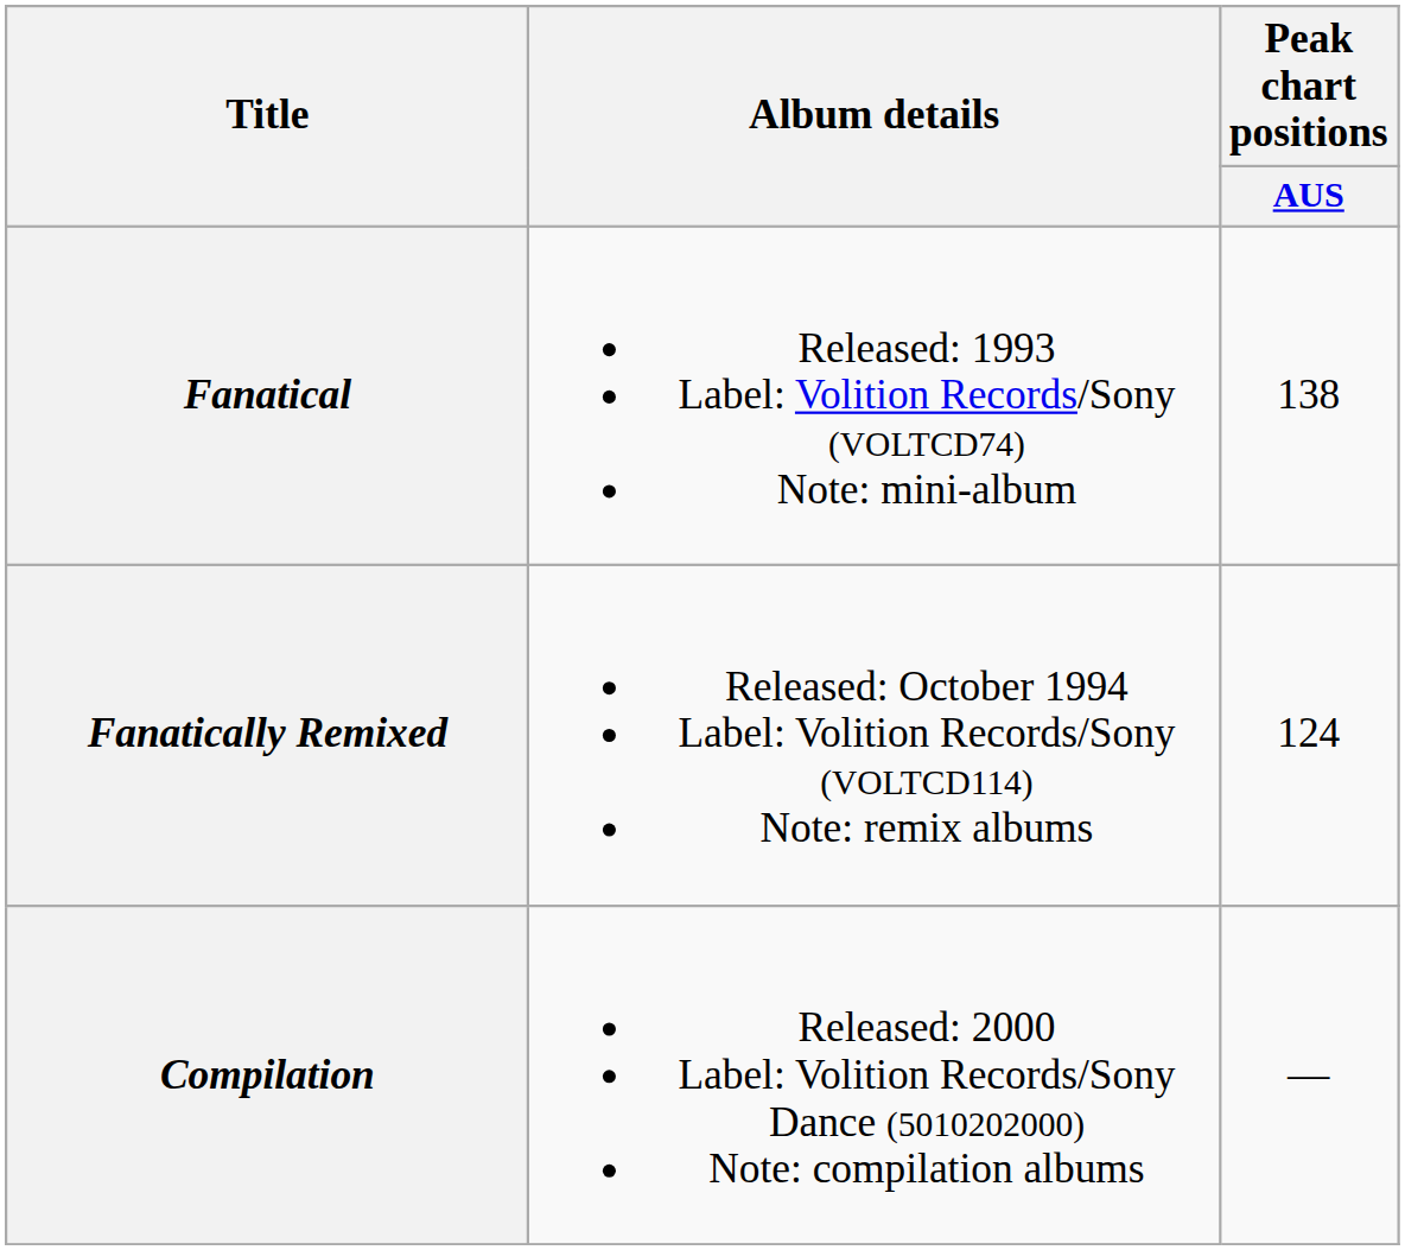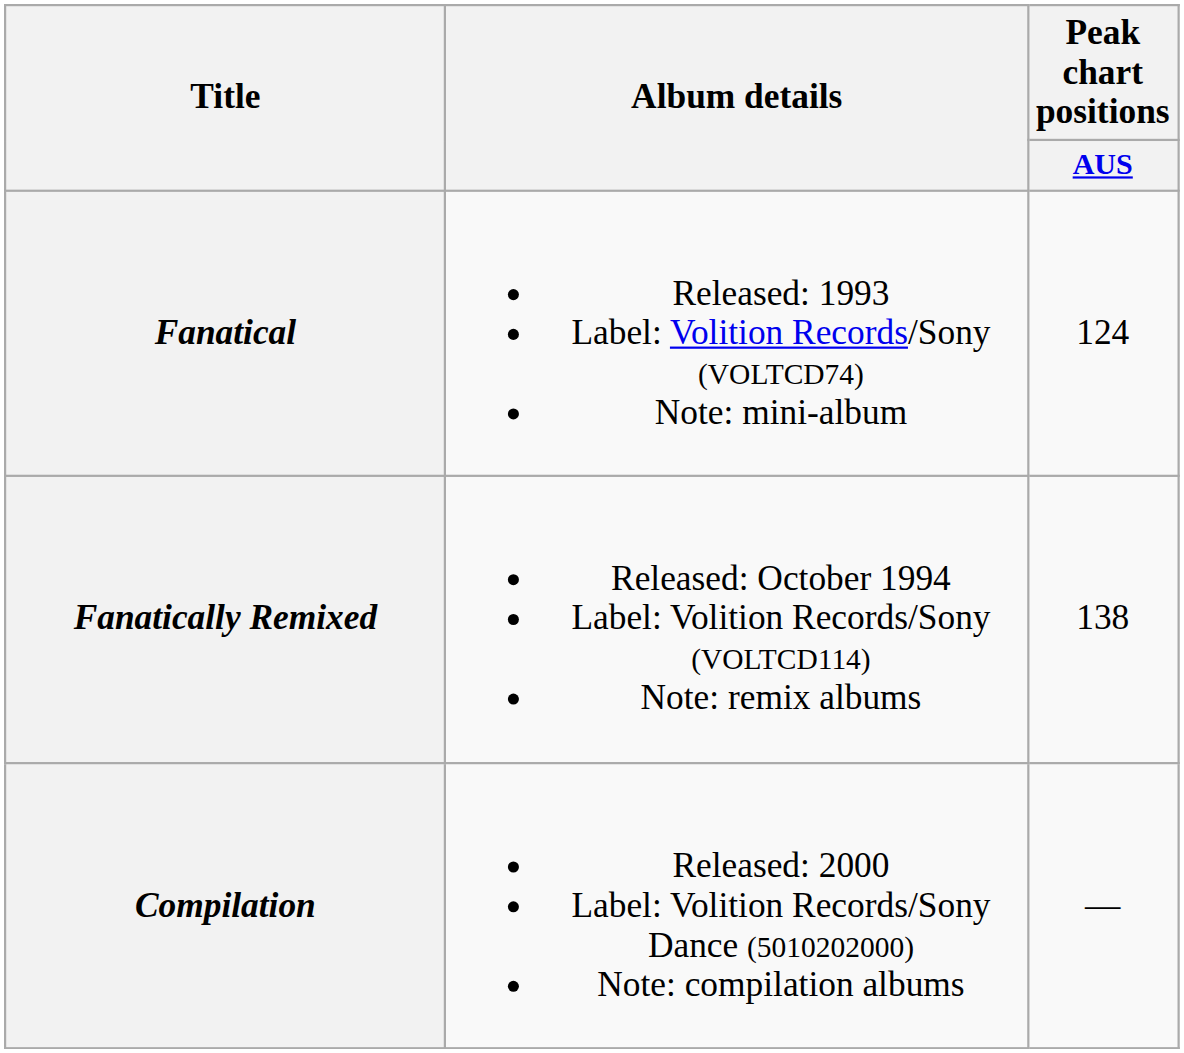Fanatical | Peak chart positions / AUS: 138 -> 124
Fanatically Remixed | Peak chart positions / AUS: 124 -> 138
